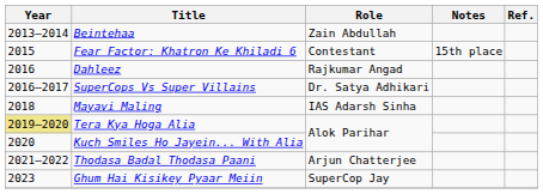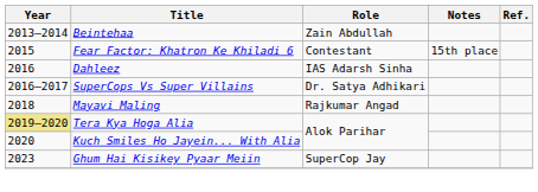Dahleez | Role: Rajkumar Angad -> IAS Adarsh Sinha
Mayavi Maling | Role: IAS Adarsh Sinha -> Rajkumar Angad
- row: 2021–2022 | Thodasa Badal Thodasa Paani | Arjun Chatterjee
